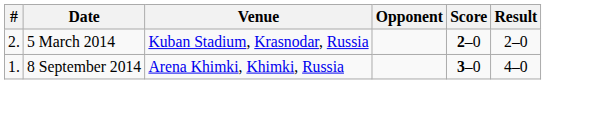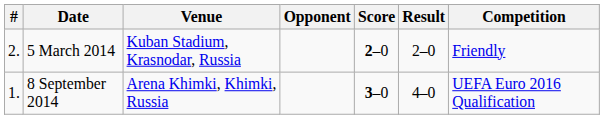+ column: Competition | Friendly | UEFA Euro 2016 Qualification
